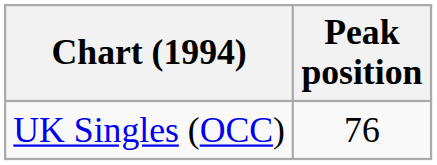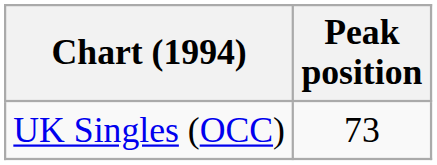UK Singles (OCC) | Peak position: 76 -> 73
